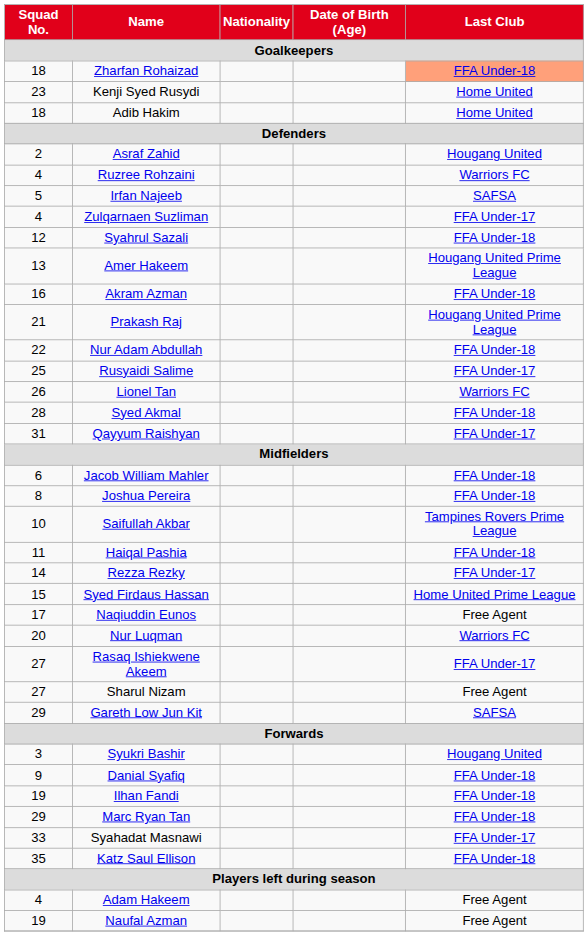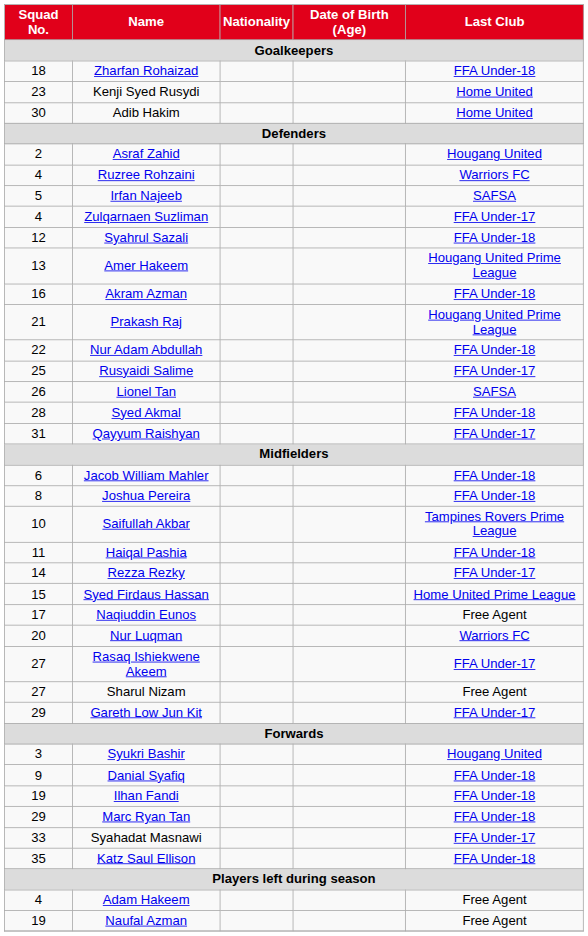Zharfan Rohaizad | Last Club: lightsalmon background -> no background
Adib Hakim | Squad No.: 18 -> 30
Lionel Tan | Last Club: Warriors FC -> SAFSA
Gareth Low Jun Kit | Last Club: SAFSA -> FFA Under-17
